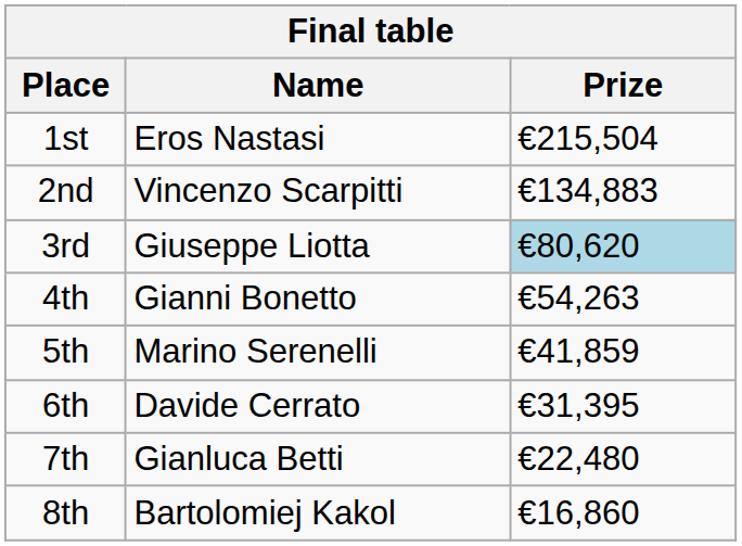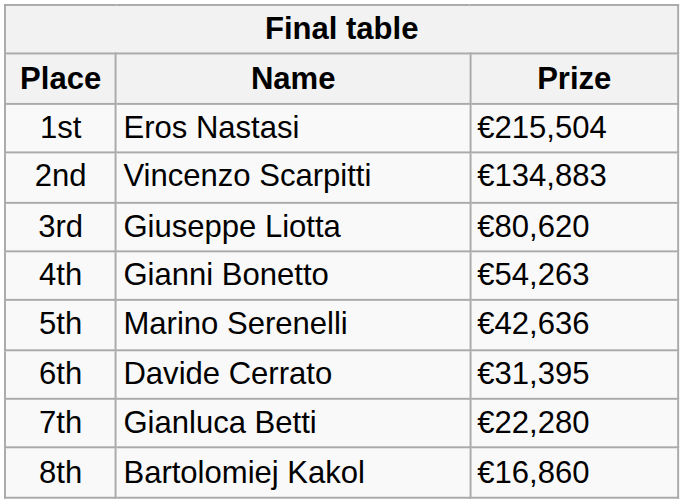3rd | Prize: lightblue background -> no background
5th | Prize: €41,859 -> €42,636
7th | Prize: €22,480 -> €22,280
